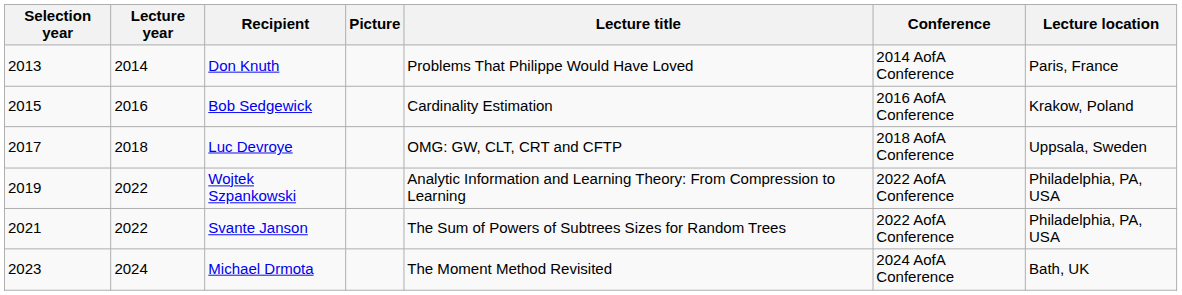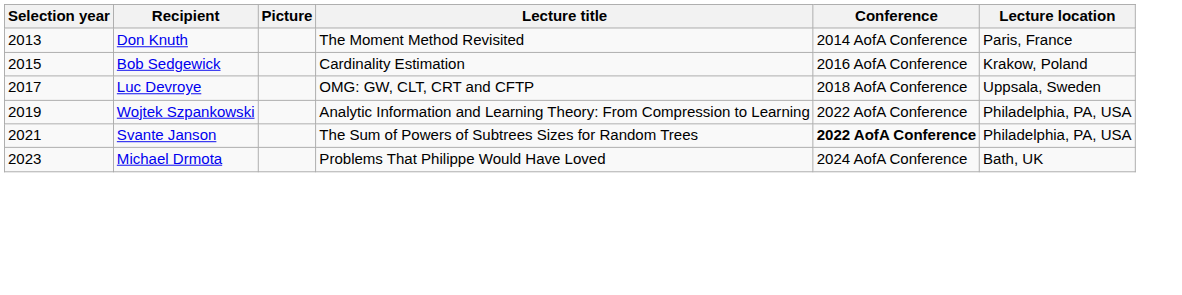- column: Lecture year | 2014 | 2016 | 2018 | 2022 | 2022 | 2024
Don Knuth | Lecture title: Problems That Philippe Would Have Loved -> The Moment Method Revisited
Svante Janson | Conference: normal -> bold
Michael Drmota | Lecture title: The Moment Method Revisited -> Problems That Philippe Would Have Loved
